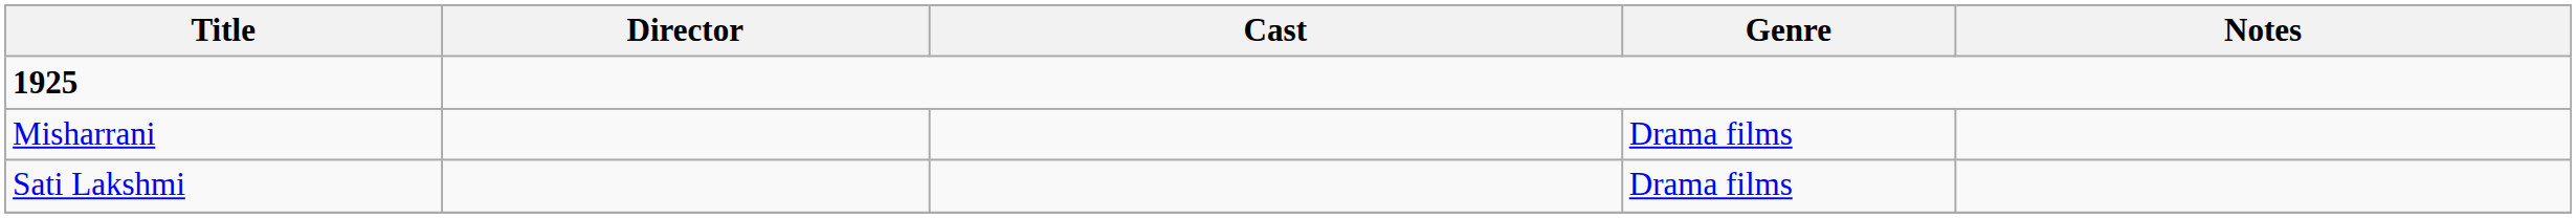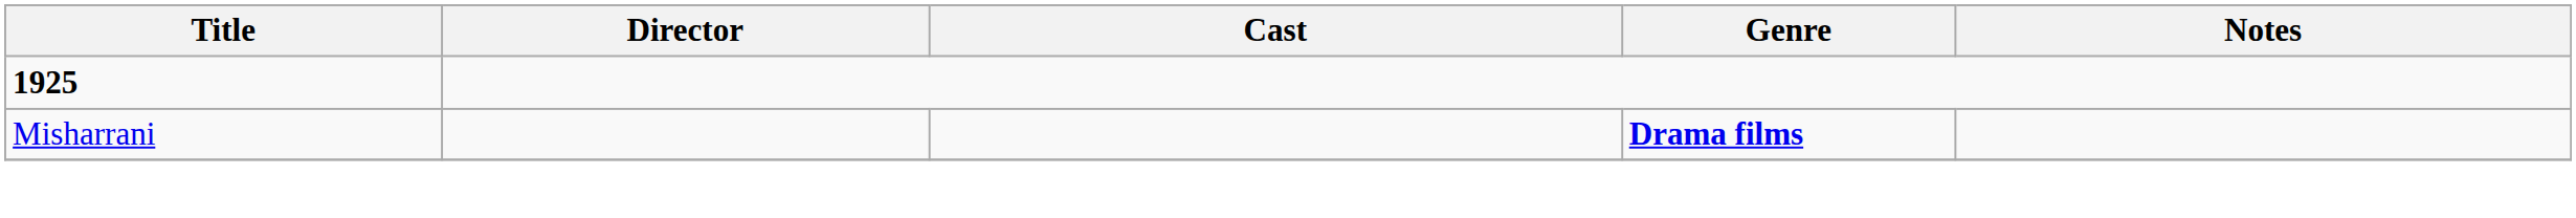Misharrani | Genre: normal -> bold
- row: Sati Lakshmi | Drama films
